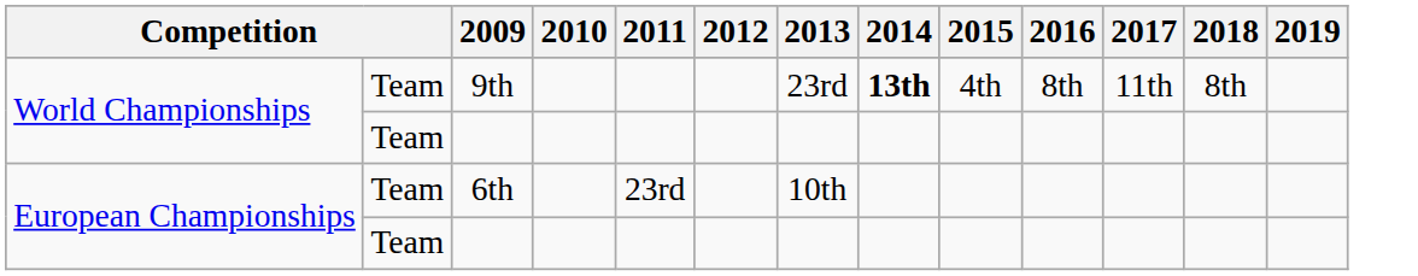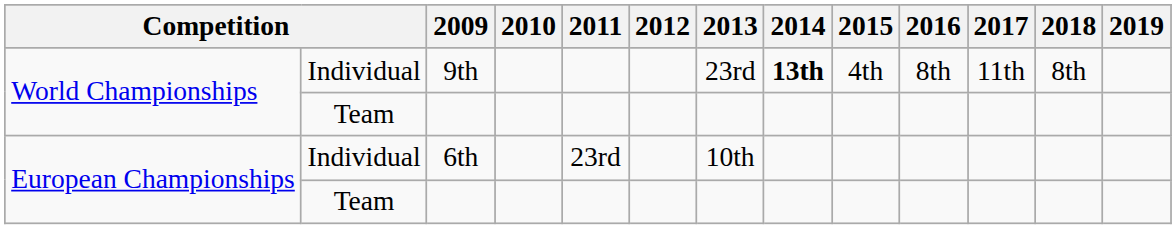9th | column 2: Team -> Individual
6th | column 2: Team -> Individual
